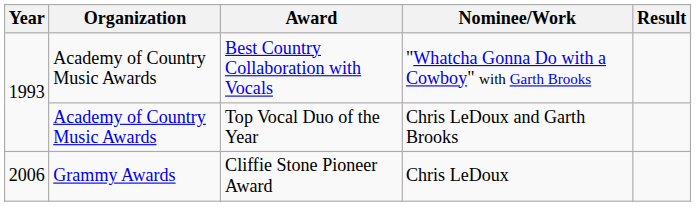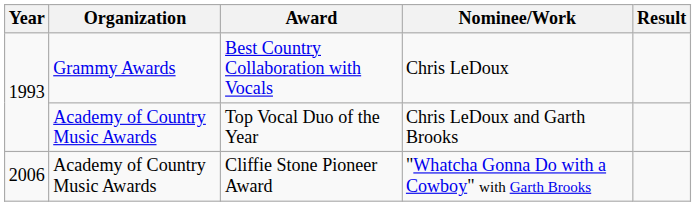Best Country Collaboration with Vocals | Organization: Academy of Country Music Awards -> Grammy Awards
Best Country Collaboration with Vocals | Nominee/Work: "Whatcha Gonna Do with a Cowboy" with Garth Brooks -> Chris LeDoux
Cliffie Stone Pioneer Award | Organization: Grammy Awards -> Academy of Country Music Awards
Cliffie Stone Pioneer Award | Nominee/Work: Chris LeDoux -> "Whatcha Gonna Do with a Cowboy" with Garth Brooks
